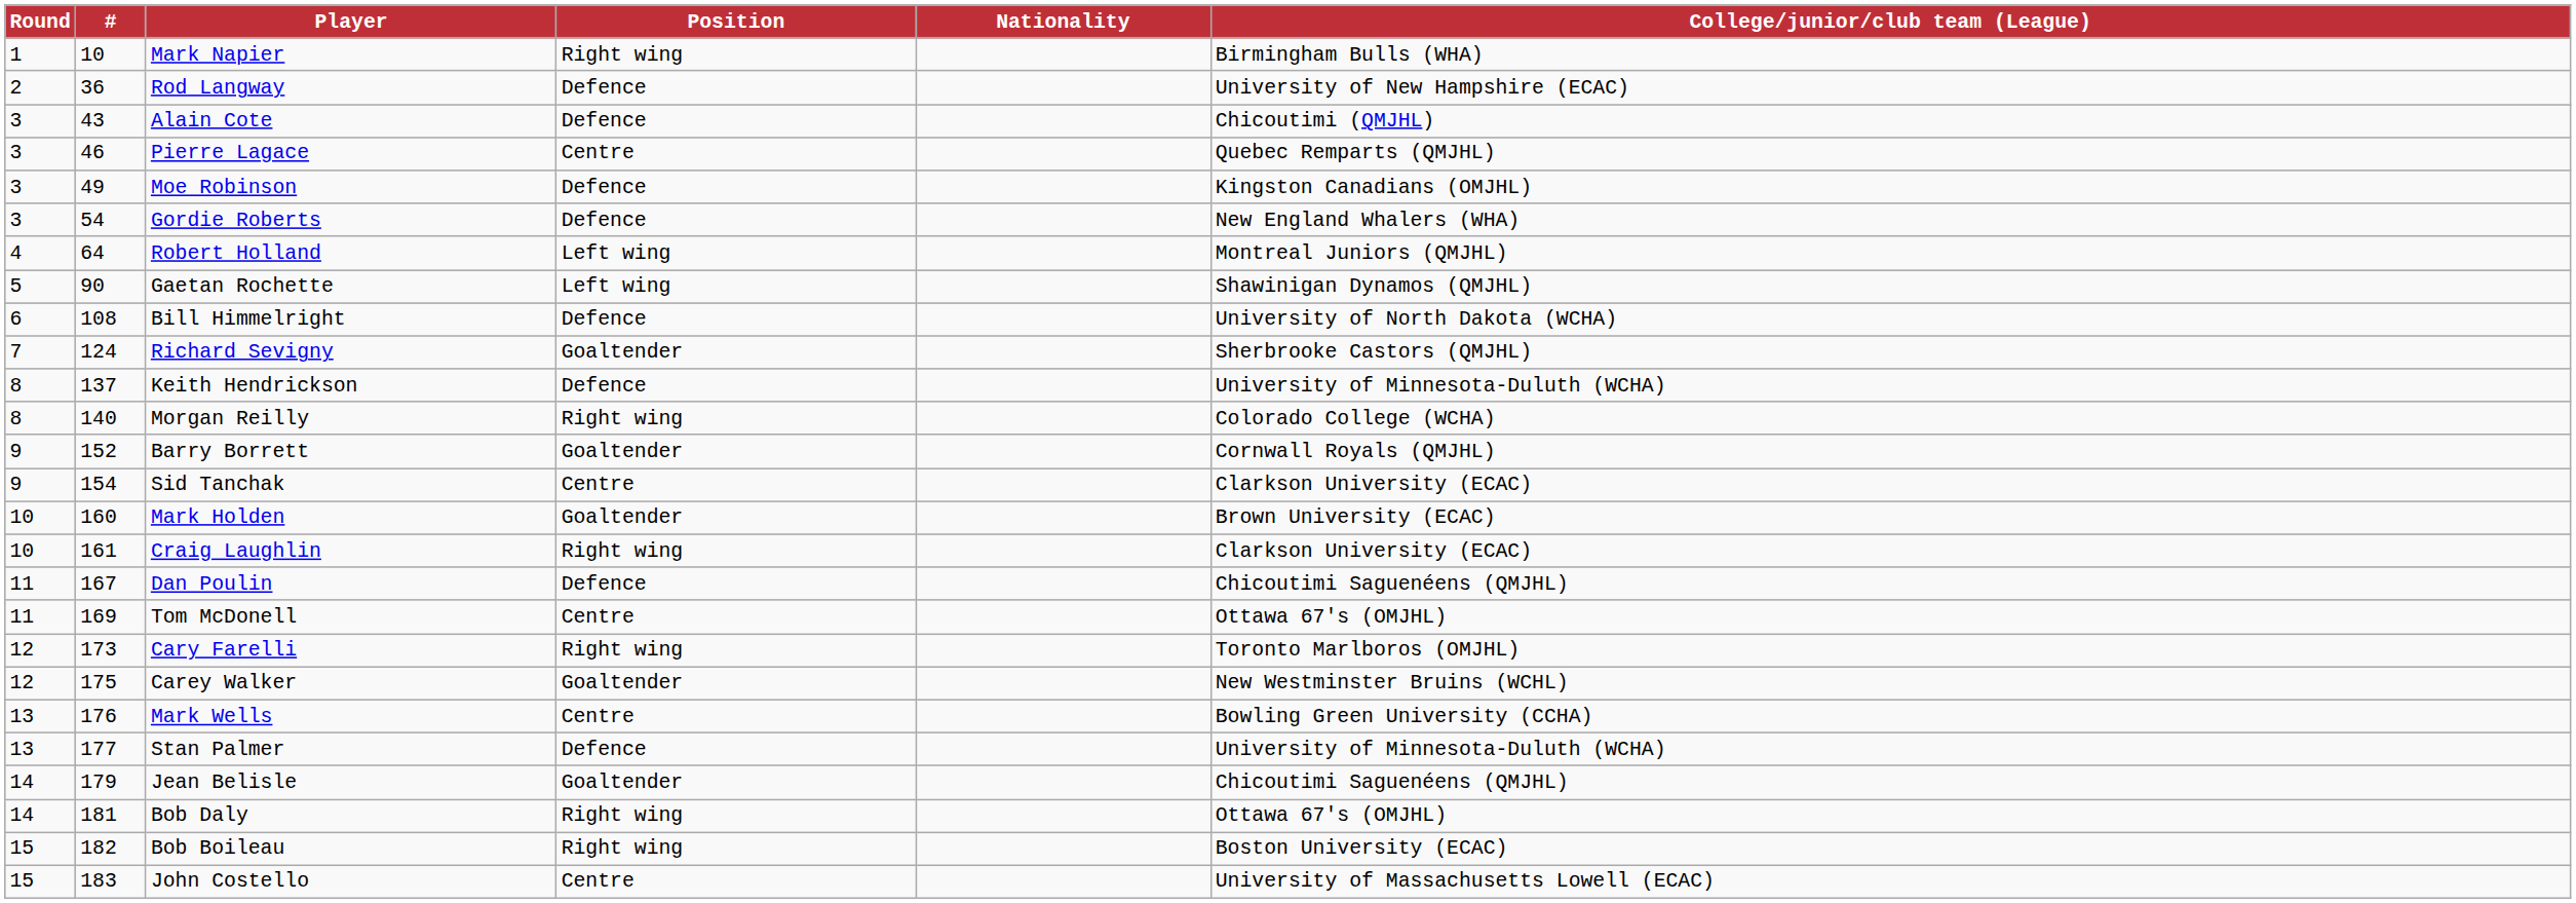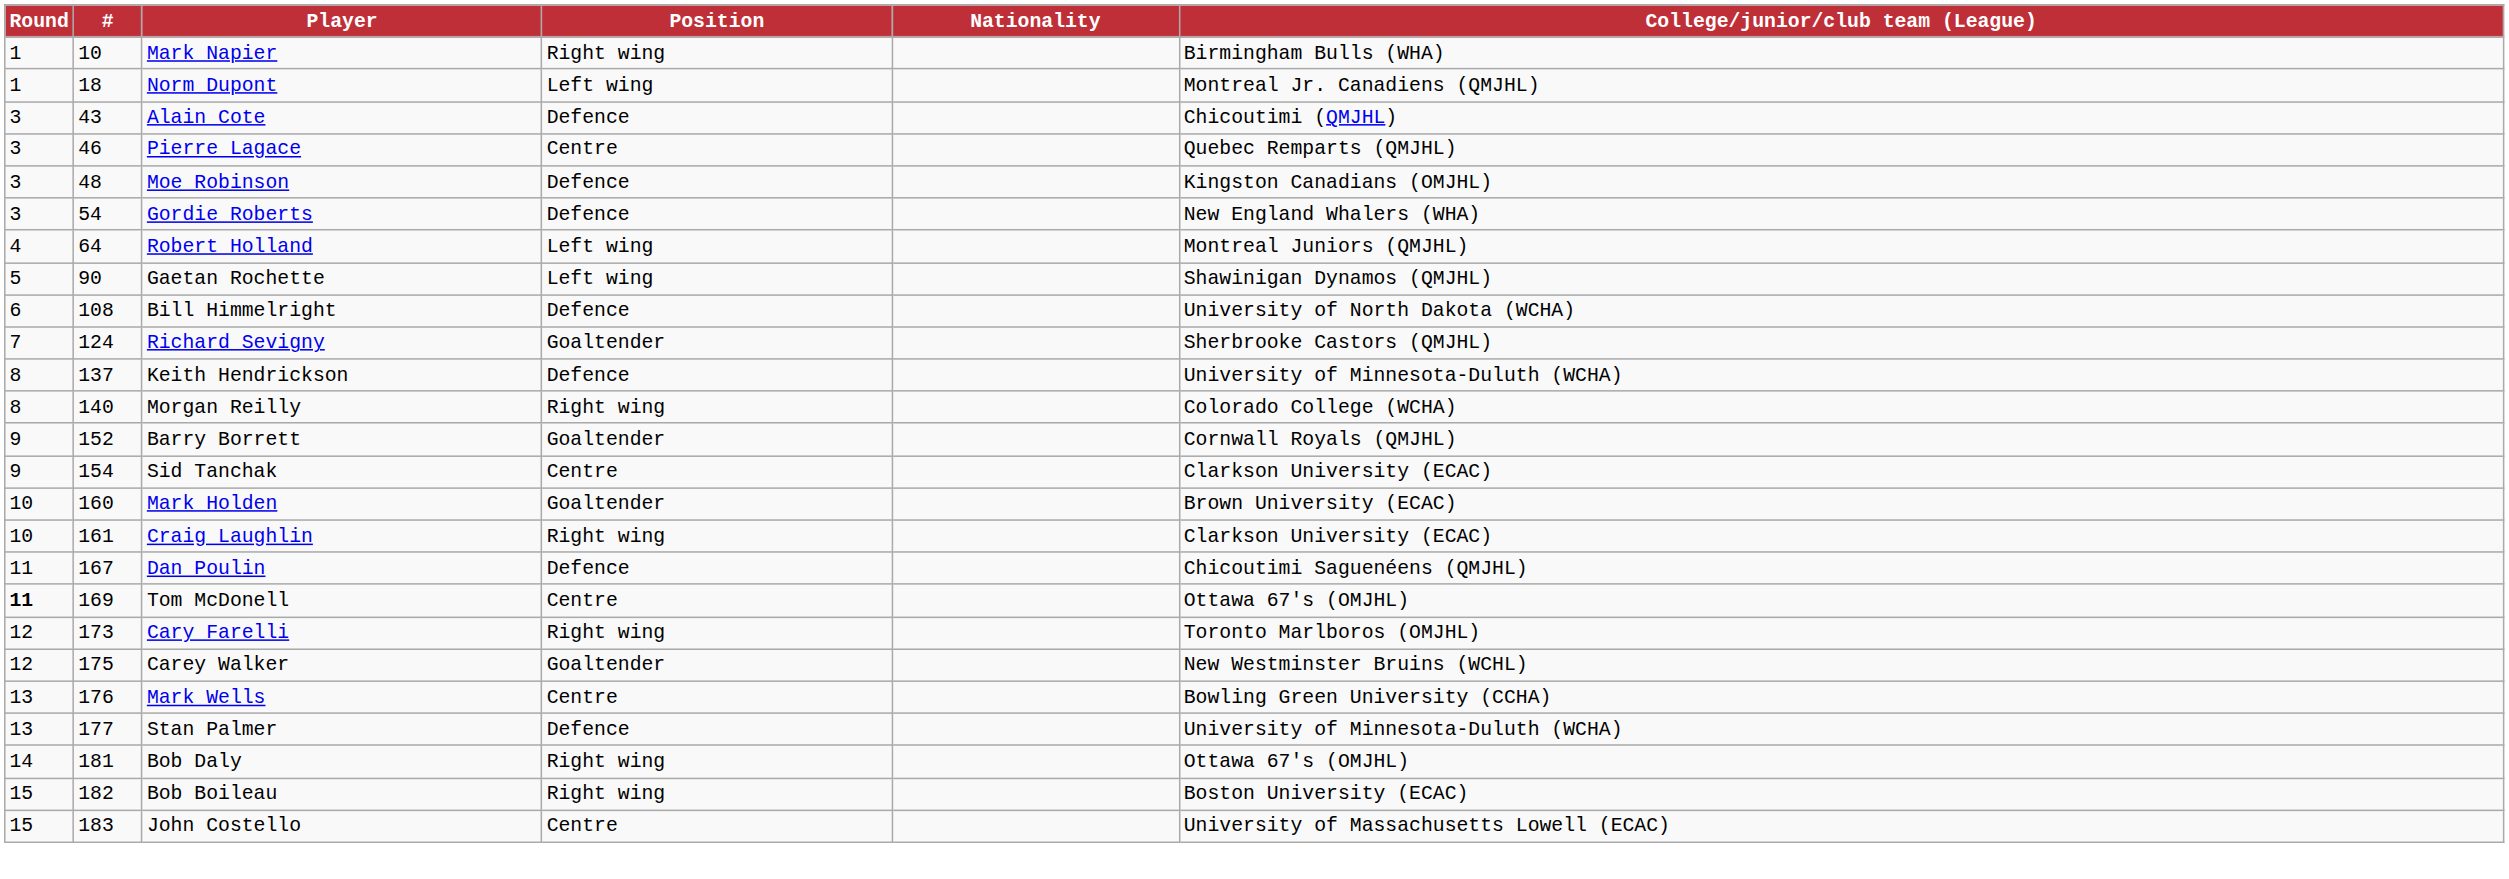+ row: 1 | 18 | Norm Dupont | Left wing | Montreal Jr. Canadiens (QMJHL)
- row: 2 | 36 | Rod Langway | Defence | University of New Hampshire (ECAC)
Moe Robinson | #: 49 -> 48
Tom McDonell | Round: normal -> bold
- row: 14 | 179 | Jean Belisle | Goaltender | Chicoutimi Saguenéens (QMJHL)
